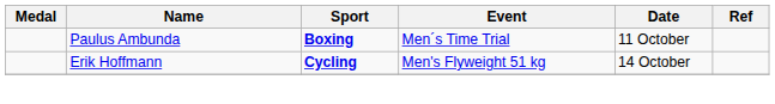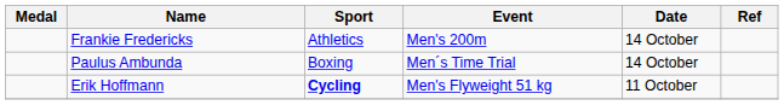+ row: Frankie Fredericks | Athletics | Men's 200m | 14 October
Paulus Ambunda | Sport: bold -> normal
Paulus Ambunda | Date: 11 October -> 14 October
Erik Hoffmann | Date: 14 October -> 11 October
